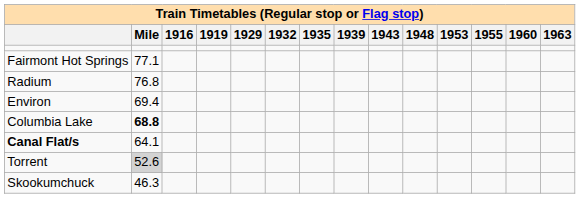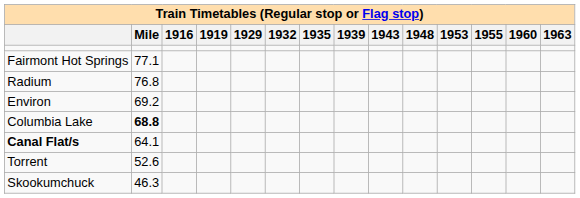Environ | Mile: 69.4 -> 69.2
Torrent | Mile: lightgrey background -> no background
